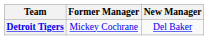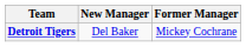columns swapped: Former Manager <-> New Manager
